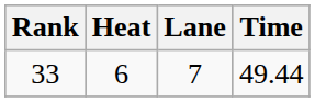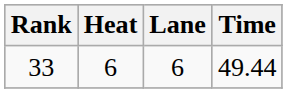33 | Lane: 7 -> 6
